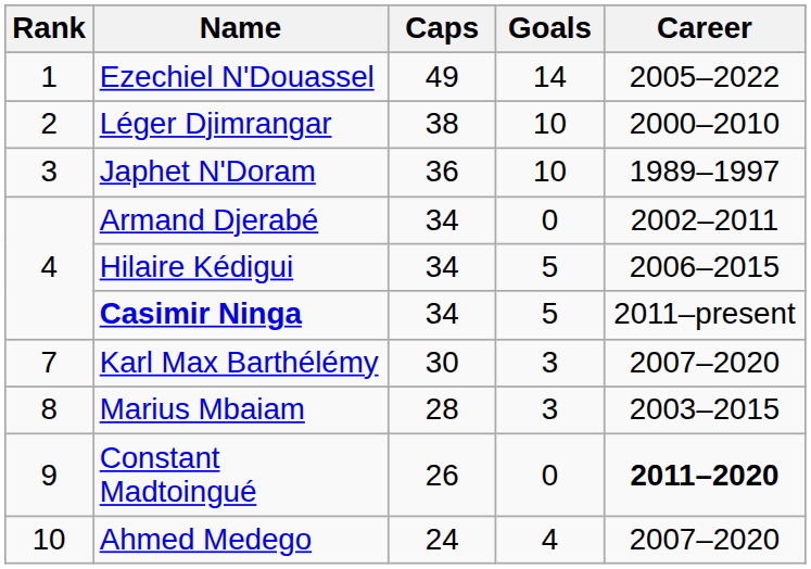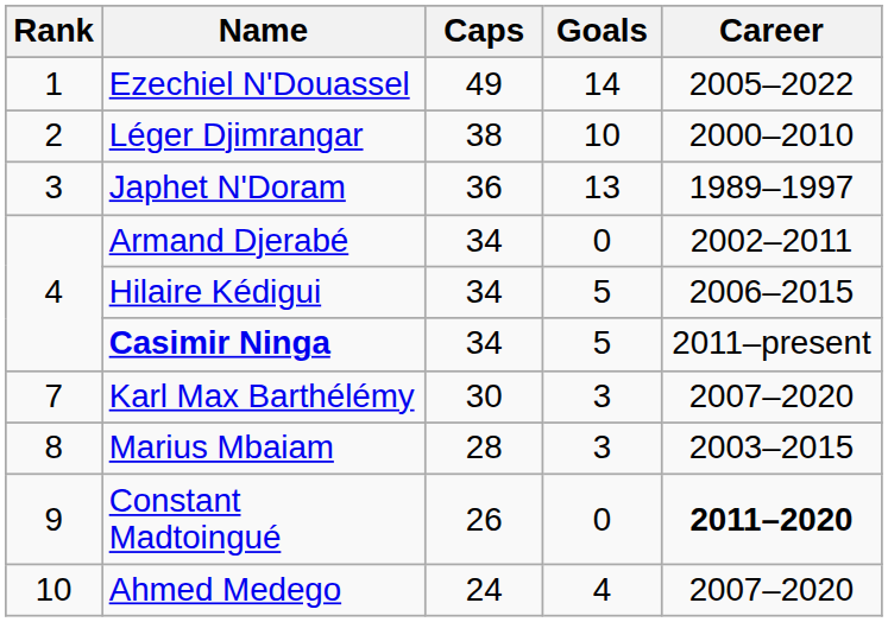Japhet N'Doram | Goals: 10 -> 13
